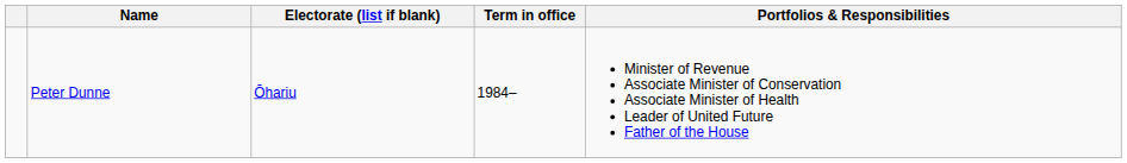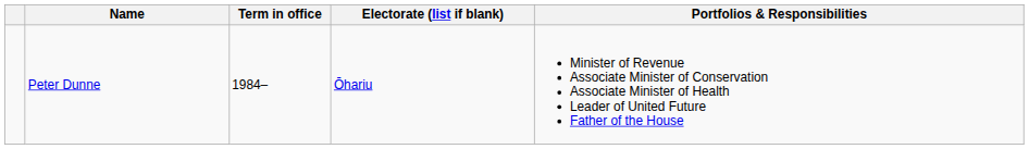columns swapped: Electorate (list if blank) <-> Term in office
